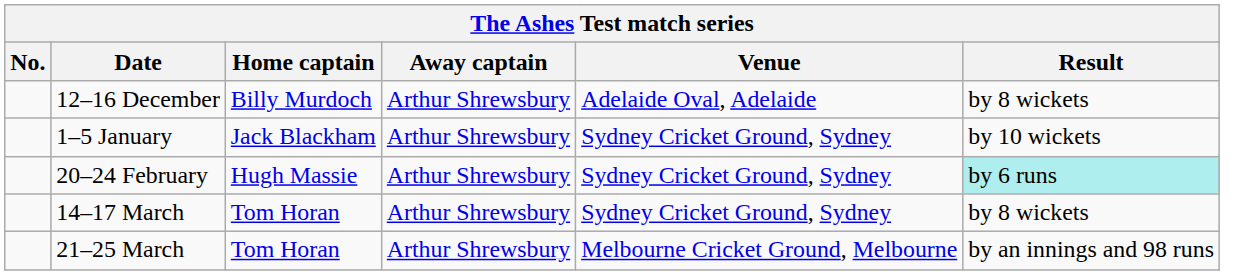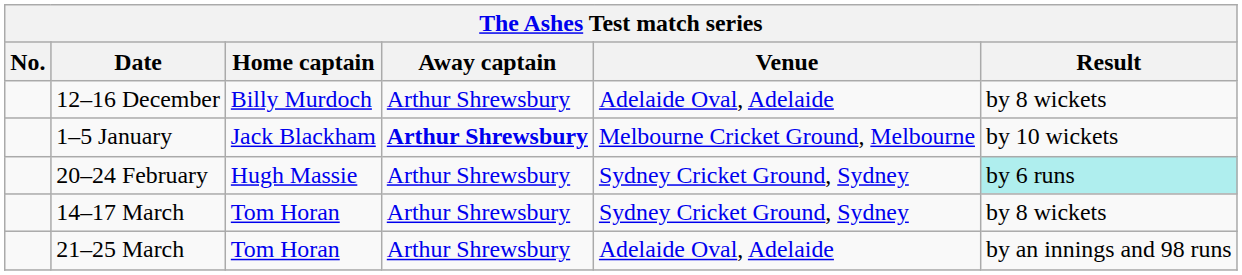1–5 January | Away captain: normal -> bold
1–5 January | Venue: Sydney Cricket Ground, Sydney -> Melbourne Cricket Ground, Melbourne
21–25 March | Venue: Melbourne Cricket Ground, Melbourne -> Adelaide Oval, Adelaide
